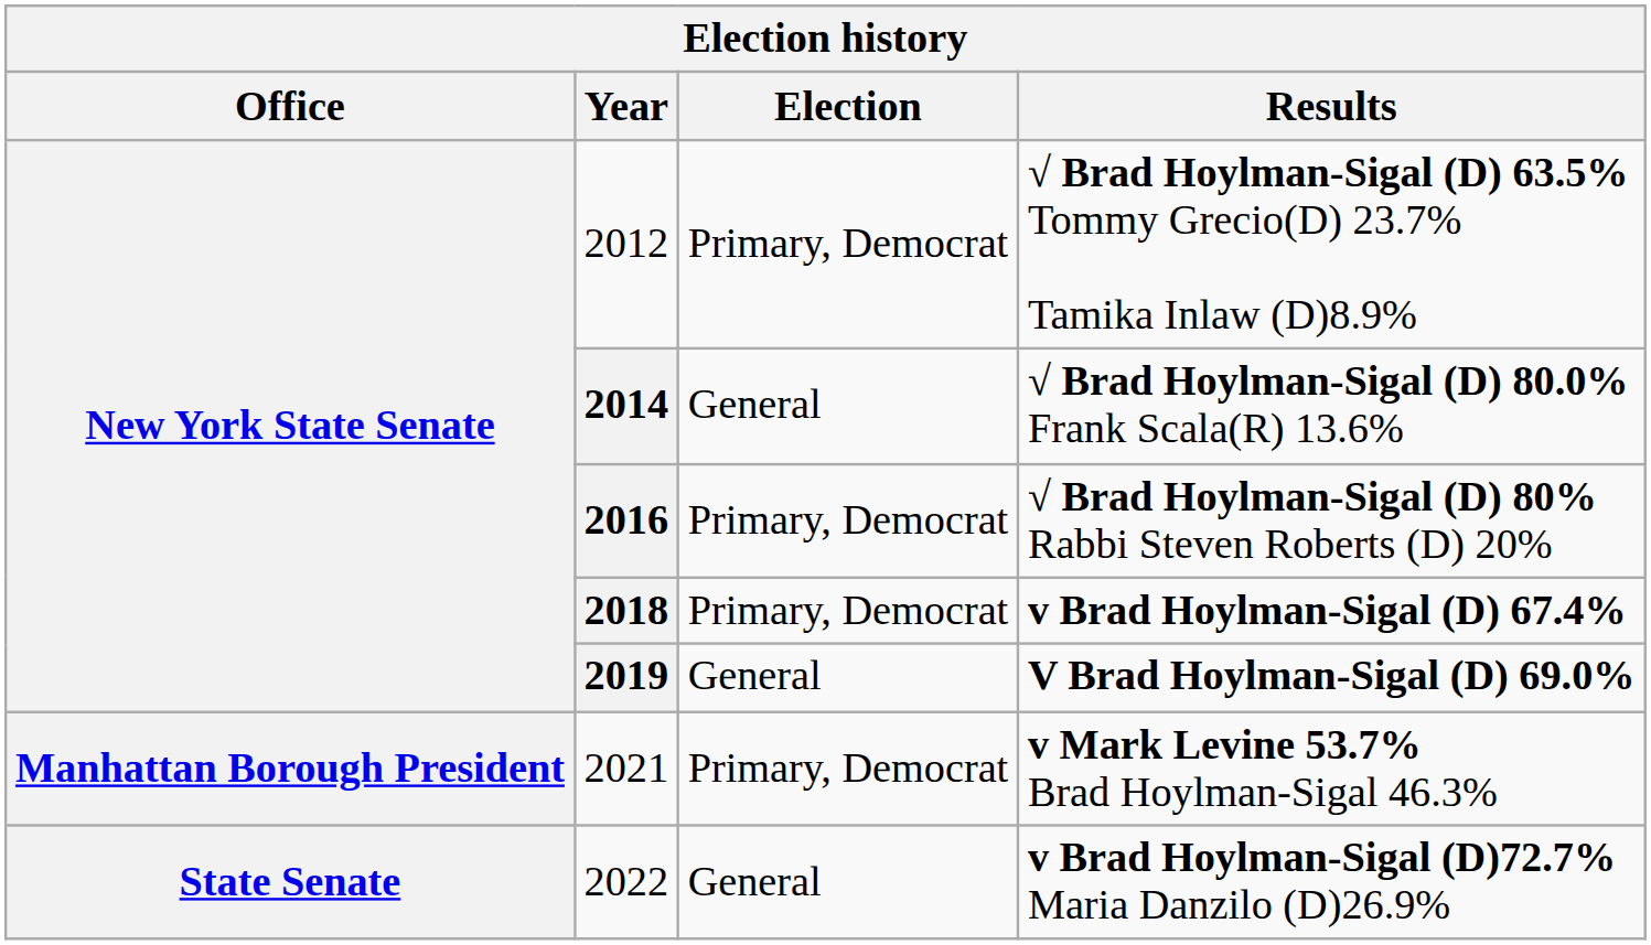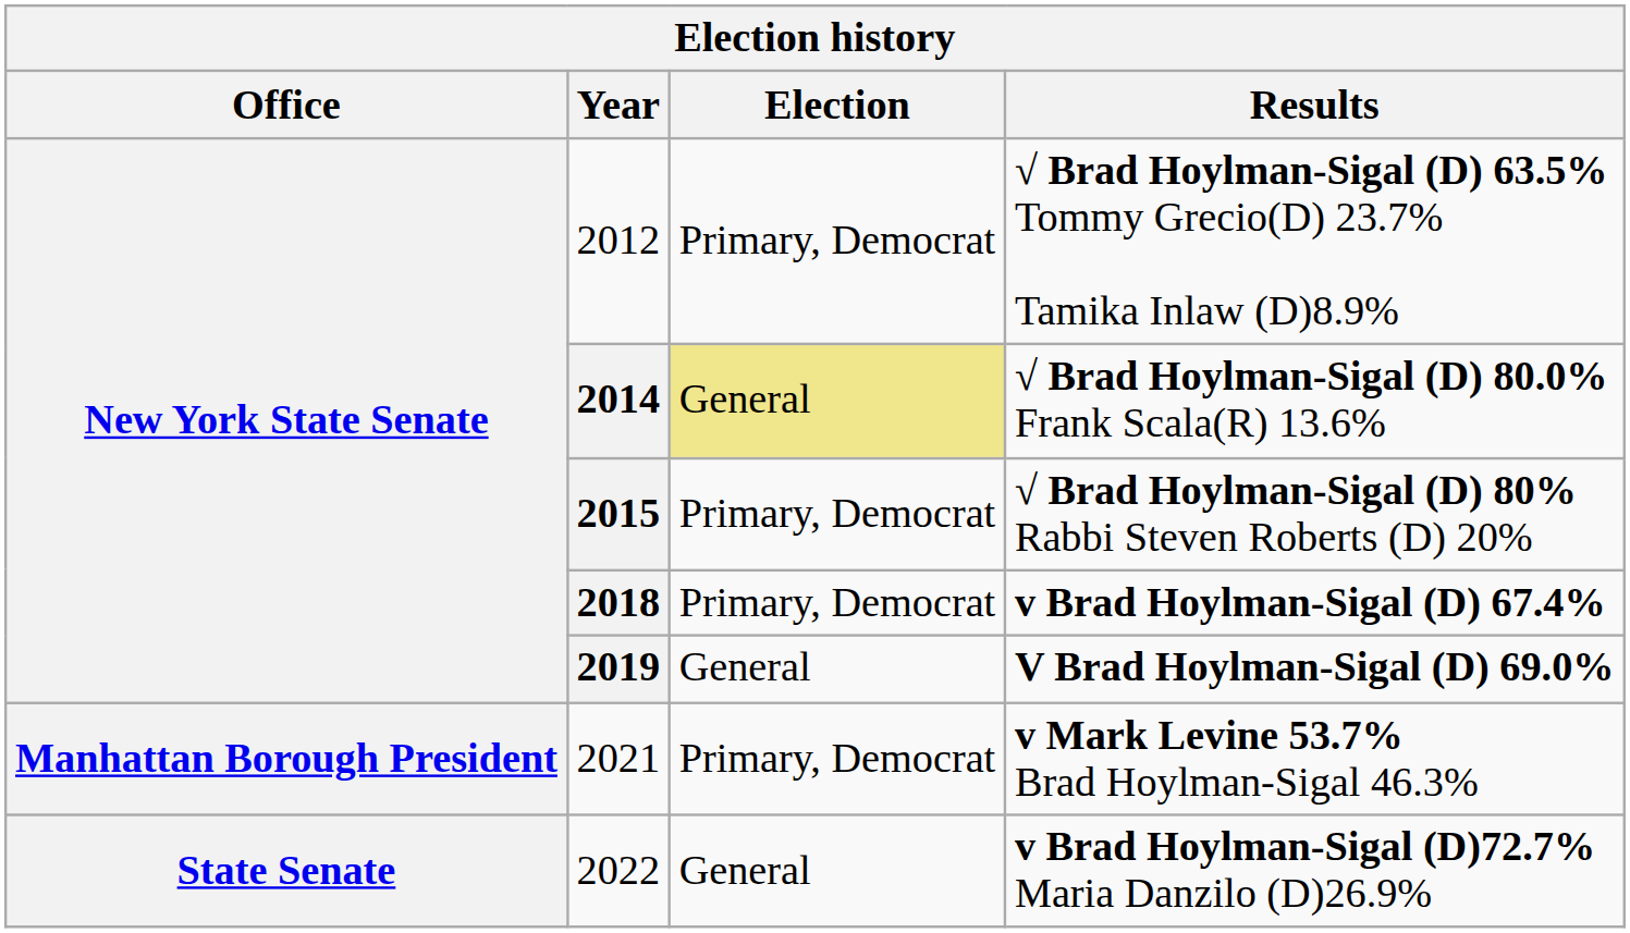√ Brad Hoylman-Sigal (D) 80.0% Frank Scala(R) 13.6% | Election: no background -> khaki background
√ Brad Hoylman-Sigal (D) 80% Rabbi Steven Roberts (D) 20% | Year: 2016 -> 2015
